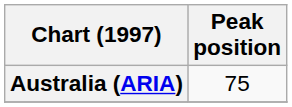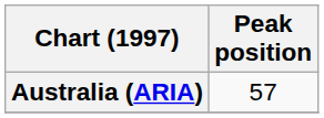Australia (ARIA) | Peak position: 75 -> 57
